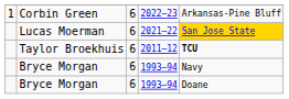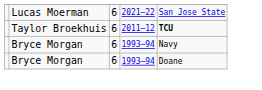- row: 1 | Corbin Green | 6 | 2022–23 | Arkansas-Pine Bluff
Lucas Moerman | column 5: gold background -> no background
